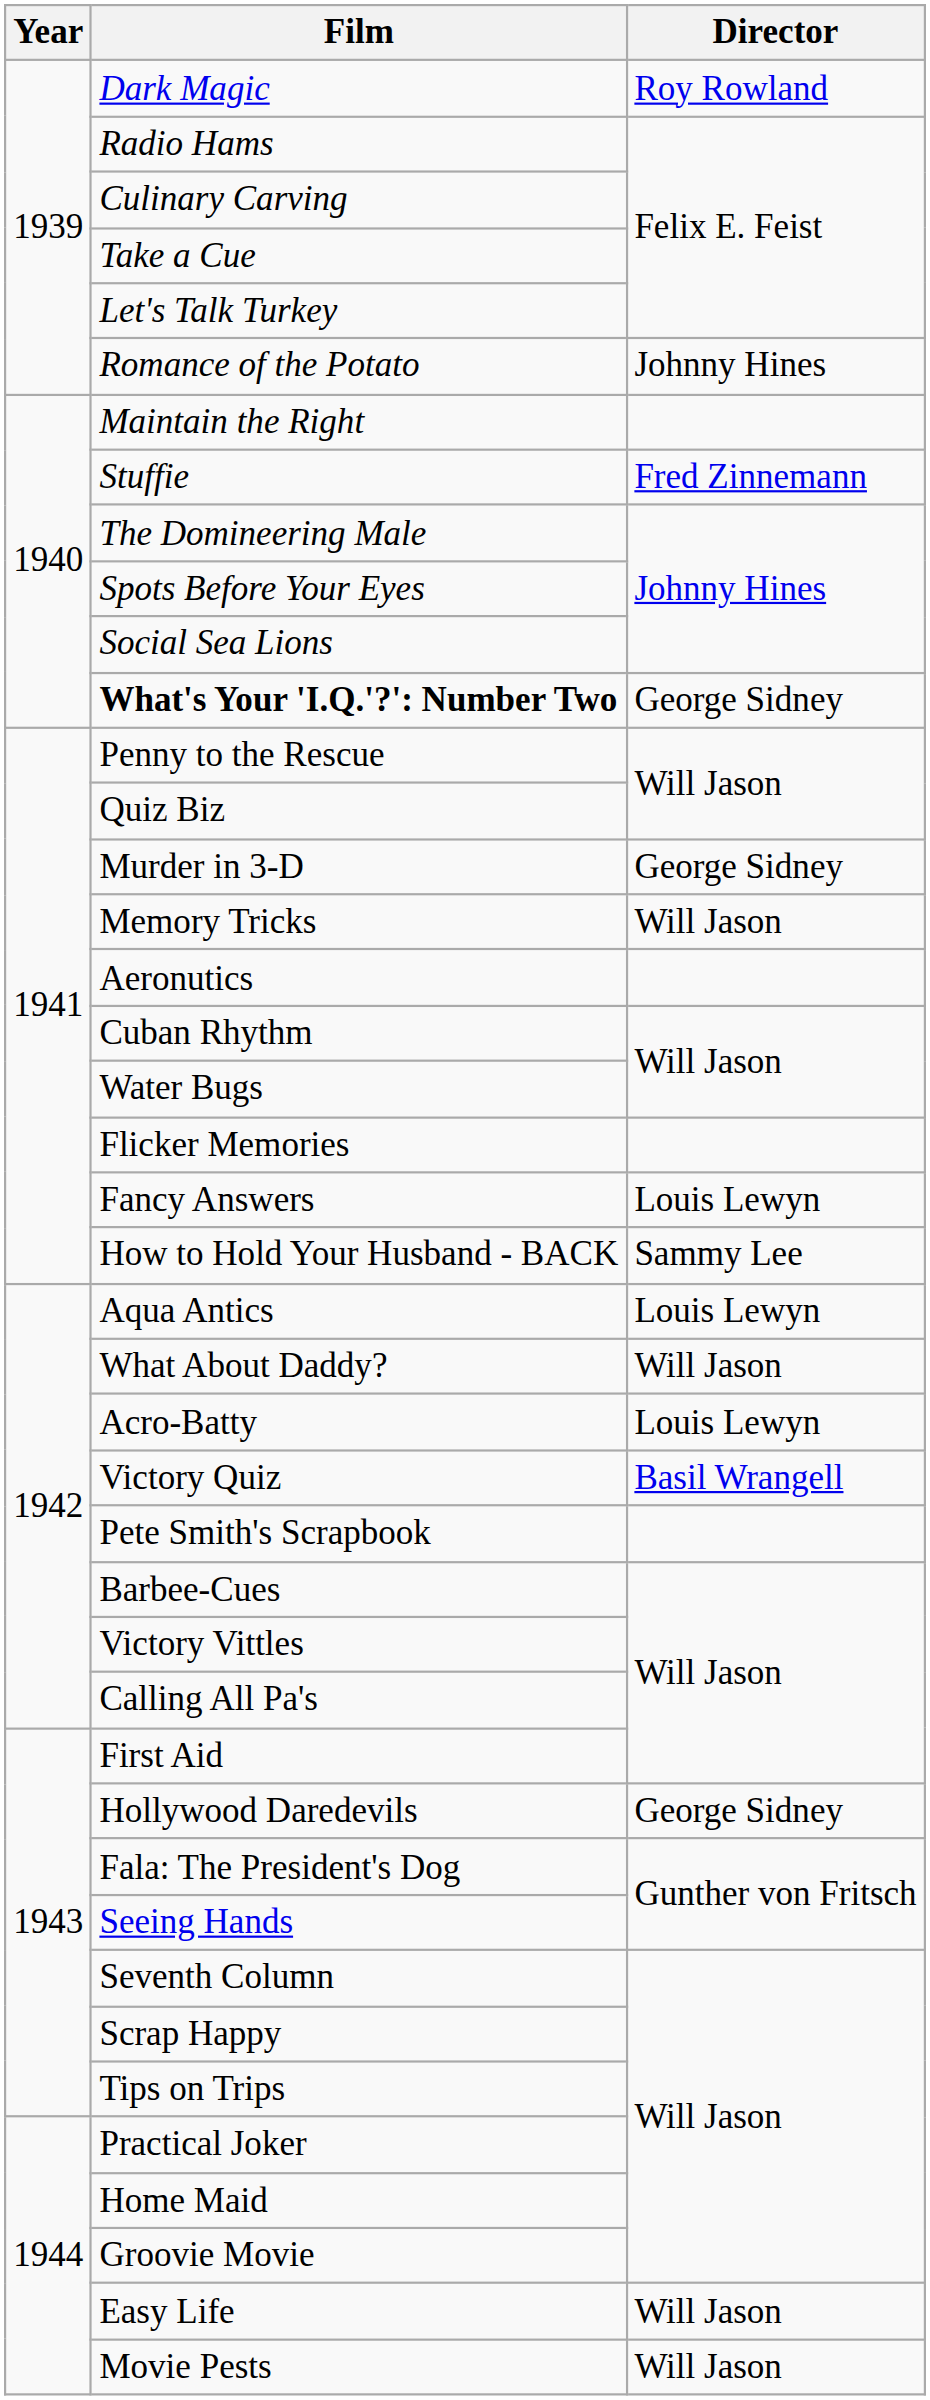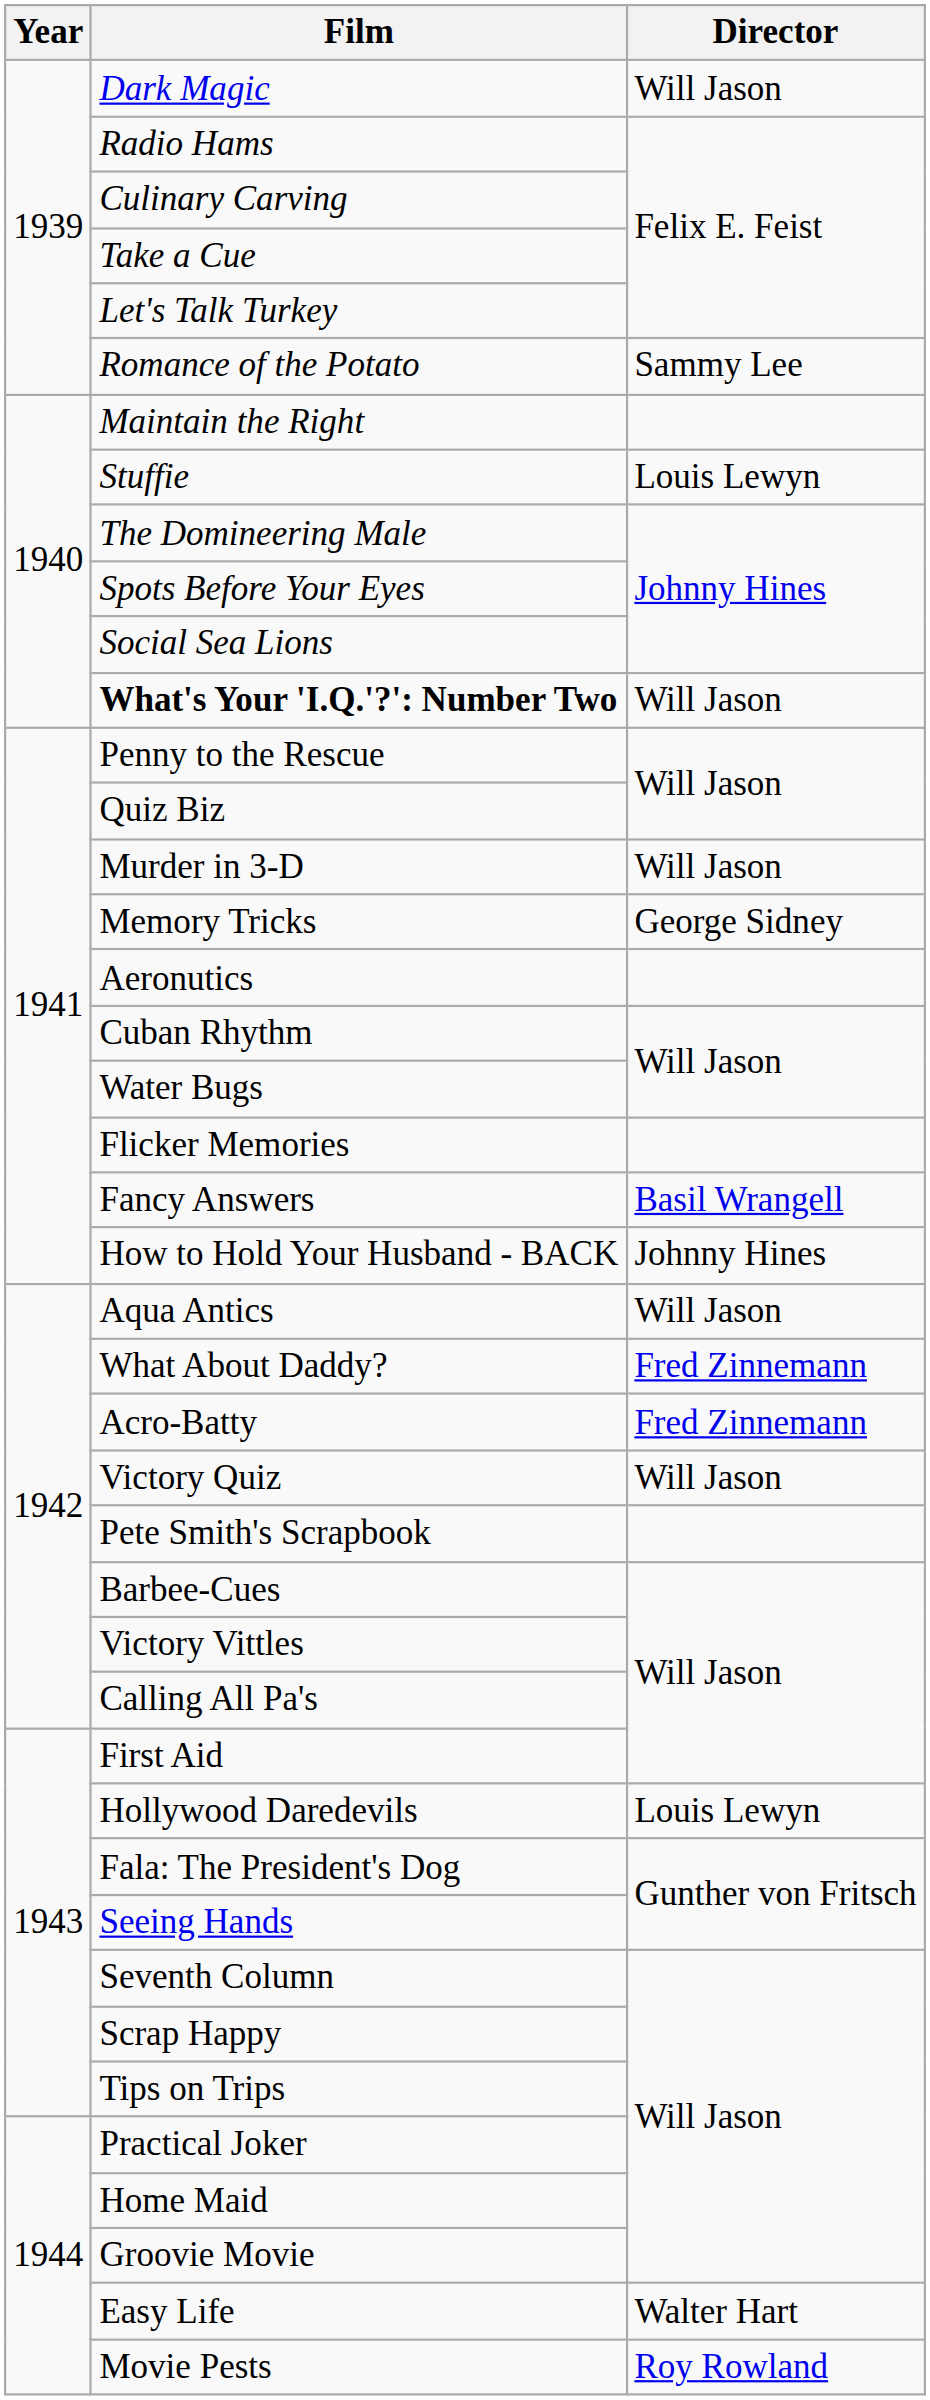Dark Magic | Director: Roy Rowland -> Will Jason
Romance of the Potato | Director: Johnny Hines -> Sammy Lee
Stuffie | Director: Fred Zinnemann -> Louis Lewyn
What's Your 'I.Q.'?': Number Two | Director: George Sidney -> Will Jason
Murder in 3-D | Director: George Sidney -> Will Jason
Memory Tricks | Director: Will Jason -> George Sidney
Fancy Answers | Director: Louis Lewyn -> Basil Wrangell
How to Hold Your Husband - BACK | Director: Sammy Lee -> Johnny Hines
Aqua Antics | Director: Louis Lewyn -> Will Jason
What About Daddy? | Director: Will Jason -> Fred Zinnemann
Acro-Batty | Director: Louis Lewyn -> Fred Zinnemann
Victory Quiz | Director: Basil Wrangell -> Will Jason
Hollywood Daredevils | Director: George Sidney -> Louis Lewyn
Easy Life | Director: Will Jason -> Walter Hart
Movie Pests | Director: Will Jason -> Roy Rowland
